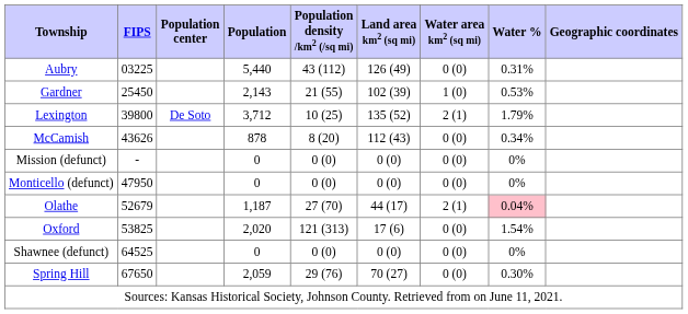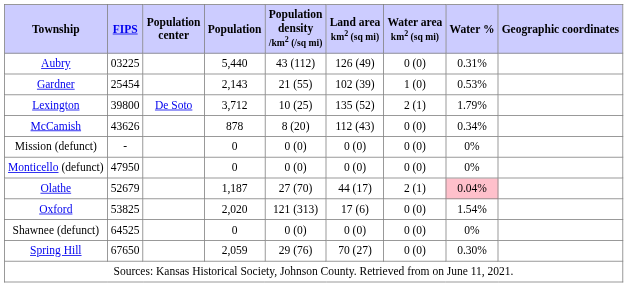Gardner | FIPS: 25450 -> 25454
